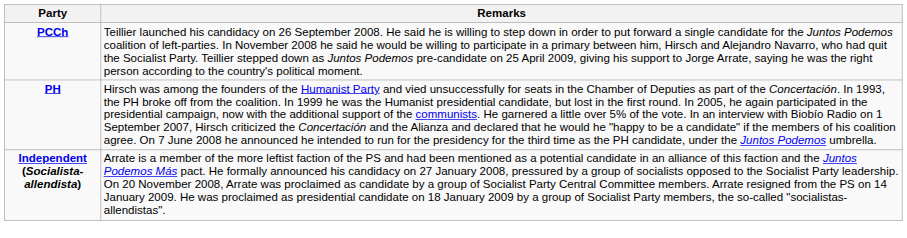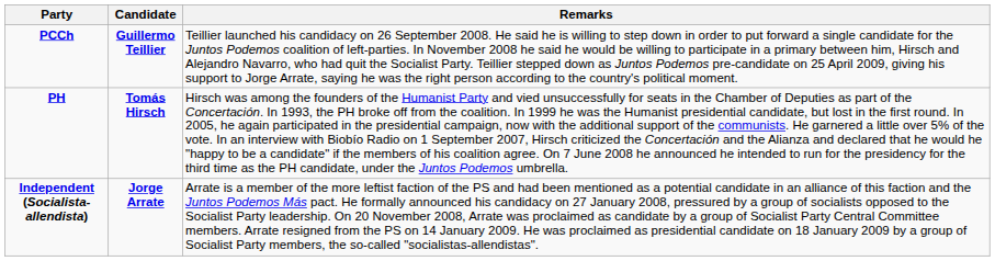+ column: Candidate | Guillermo Teillier | Tomás Hirsch | Jorge Arrate
